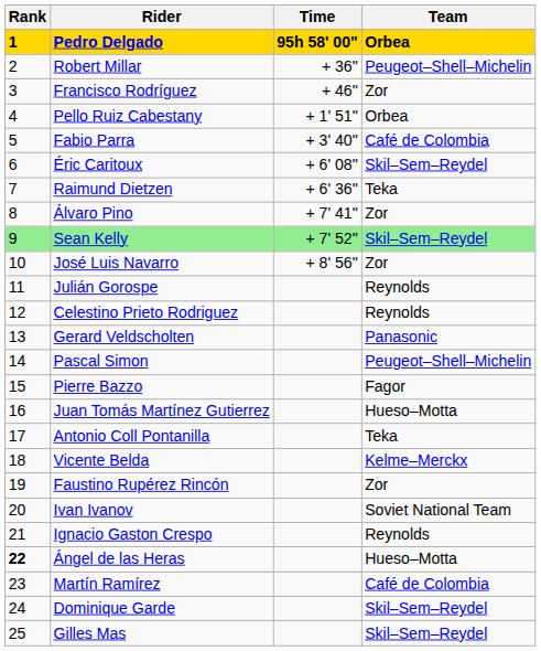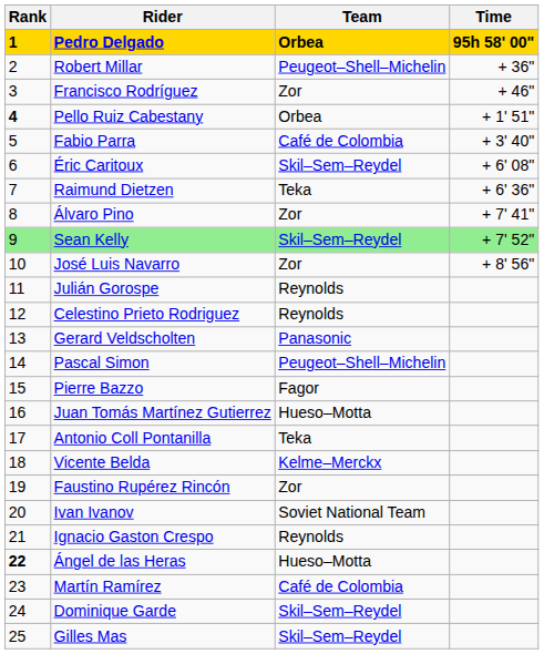columns swapped: Team <-> Time
Pello Ruiz Cabestany | Rank: normal -> bold
